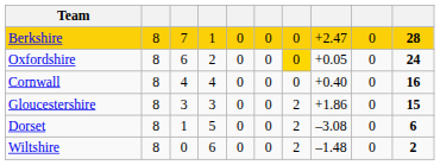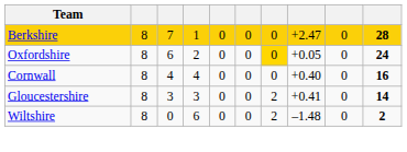Gloucestershire | column 8: +1.86 -> +0.41
Gloucestershire | column 10: 15 -> 14
- row: Dorset | 8 | 1 | 5 | 0 | 0 | 2 | –3.08 | 0 | 6
